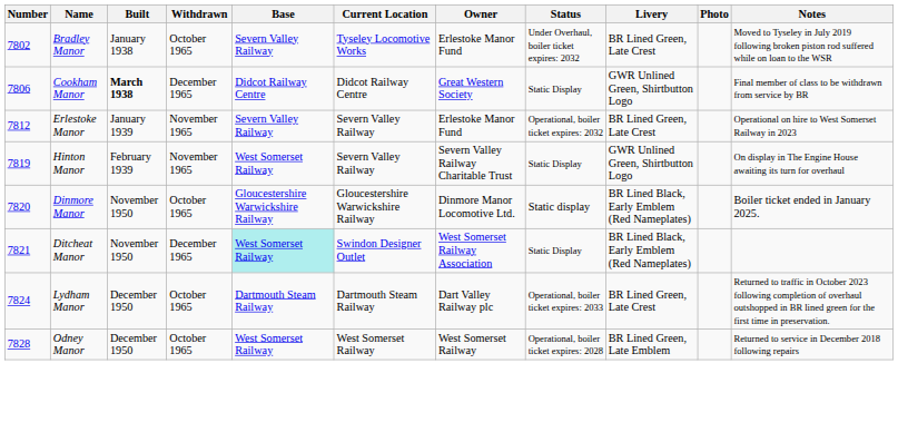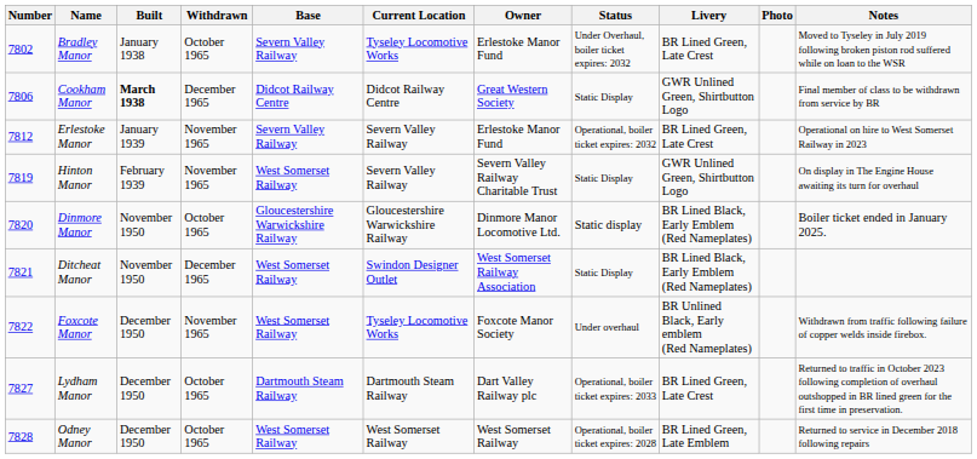Ditcheat Manor | Base: paleturquoise background -> no background
+ row: 7822 | Foxcote Manor | December 1950 | November 1965 | West Somerset Railway | Tyseley Locomotive Works | Foxcote Manor Society | Under overhaul | BR Unlined Black, Early emblem (Red Nameplates) | Withdrawn from traffic following failure of copper welds inside firebox.
Lydham Manor | Number: 7824 -> 7827
